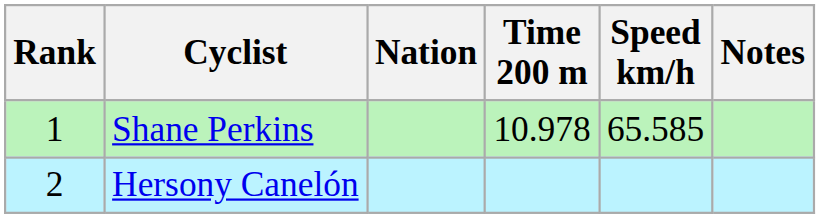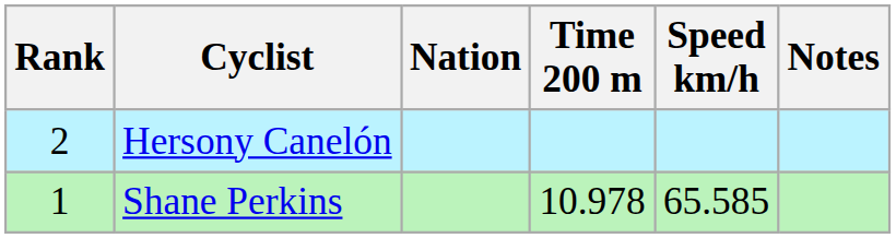rows swapped: Shane Perkins <-> Hersony Canelón
